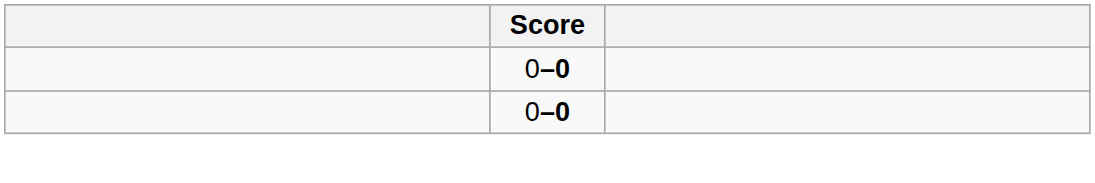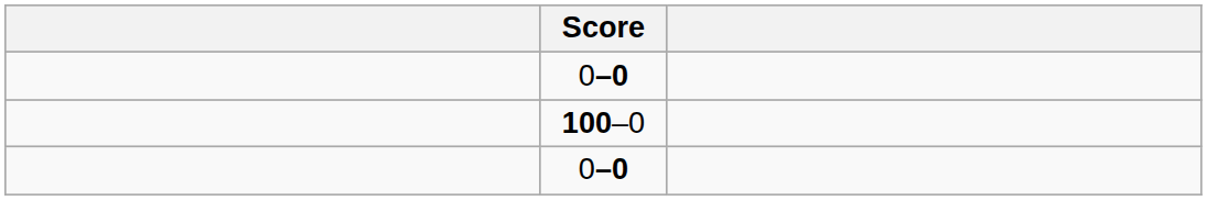+ row: 100–0
